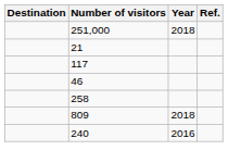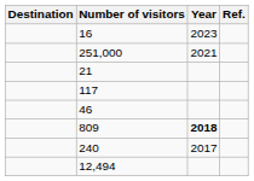+ row: 16 | 2023
251,000 | Year: 2018 -> 2021
- row: 258
809 | Year: normal -> bold
240 | Year: 2016 -> 2017
+ row: 12,494
